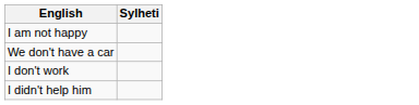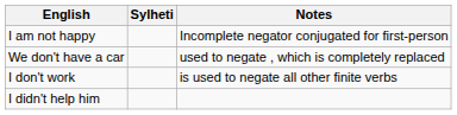+ column: Notes | Incomplete negator conjugated for first-person | used to negate , which is completely replaced | is used to negate all other finite verbs
